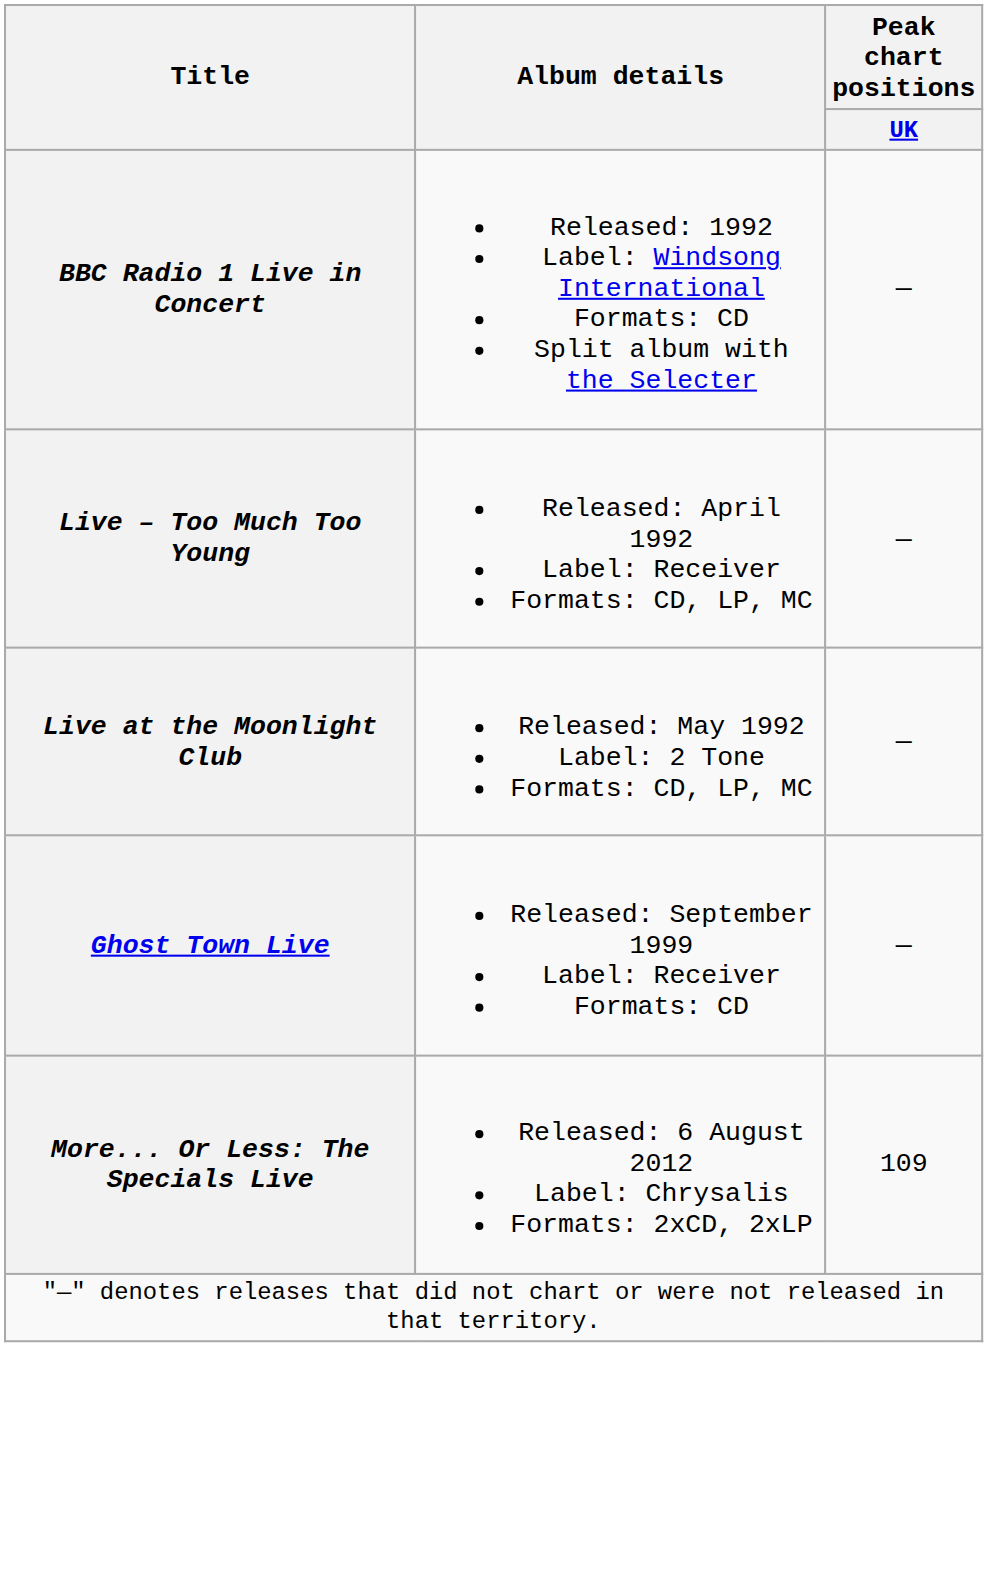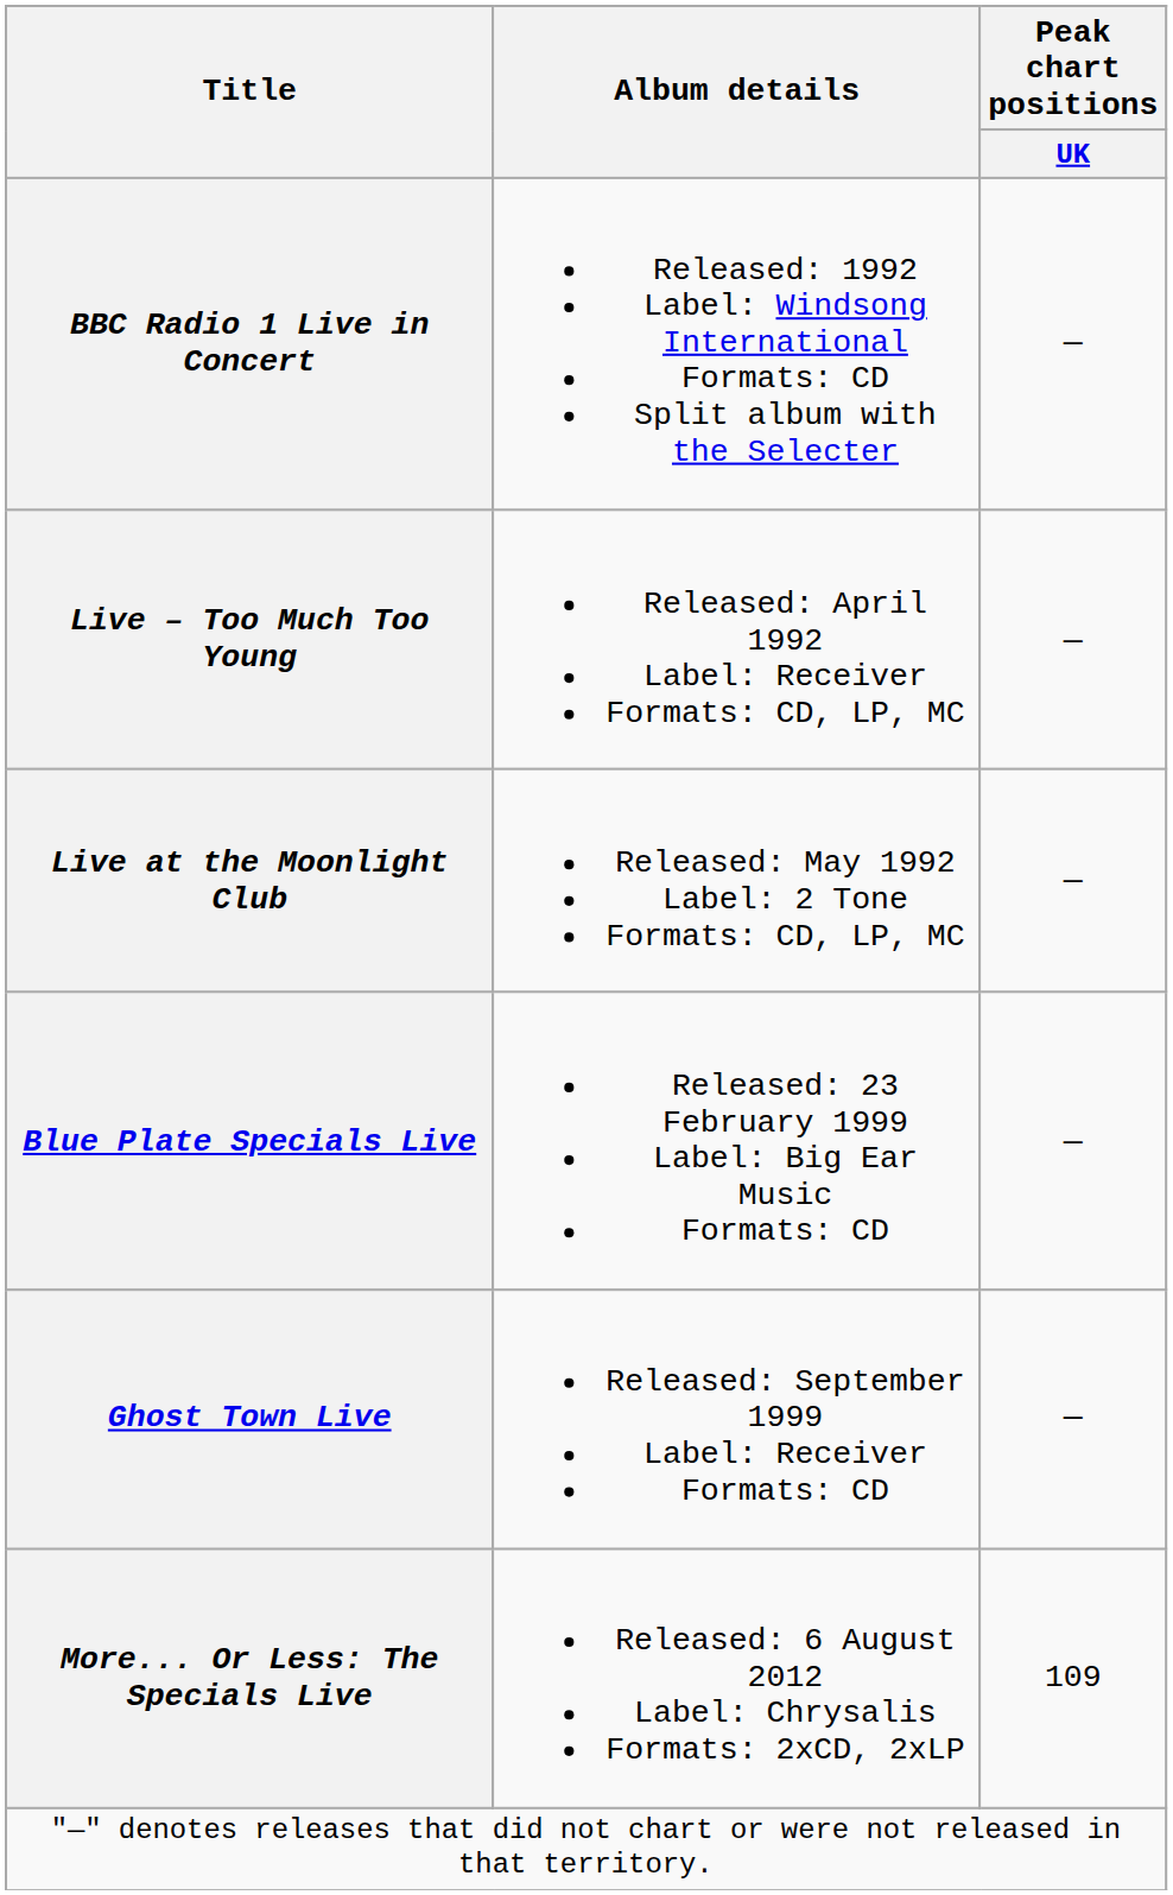+ row: Blue Plate Specials Live | Released: 23 February 1999 Label: Big Ear Music Formats: CD | —
